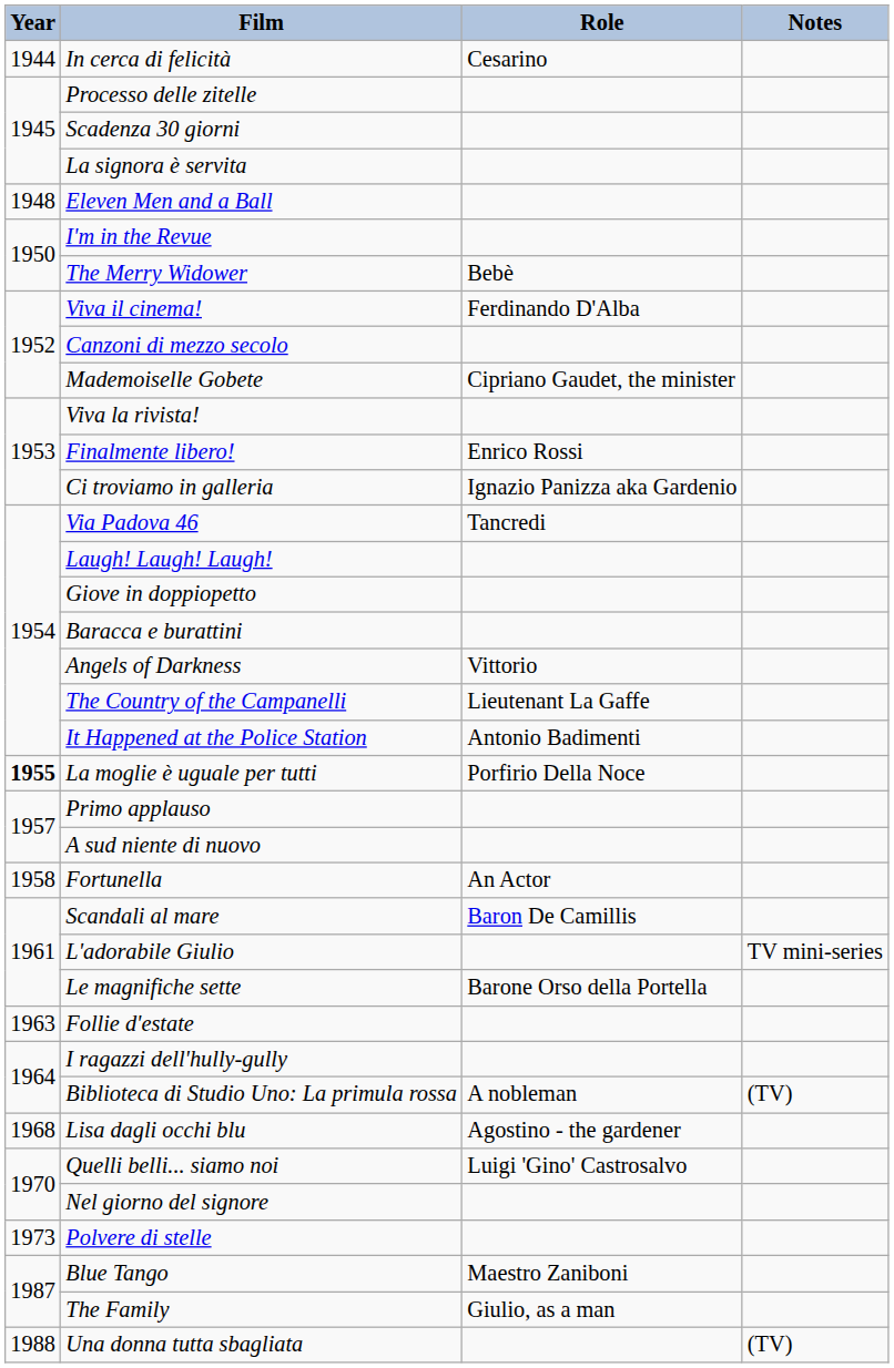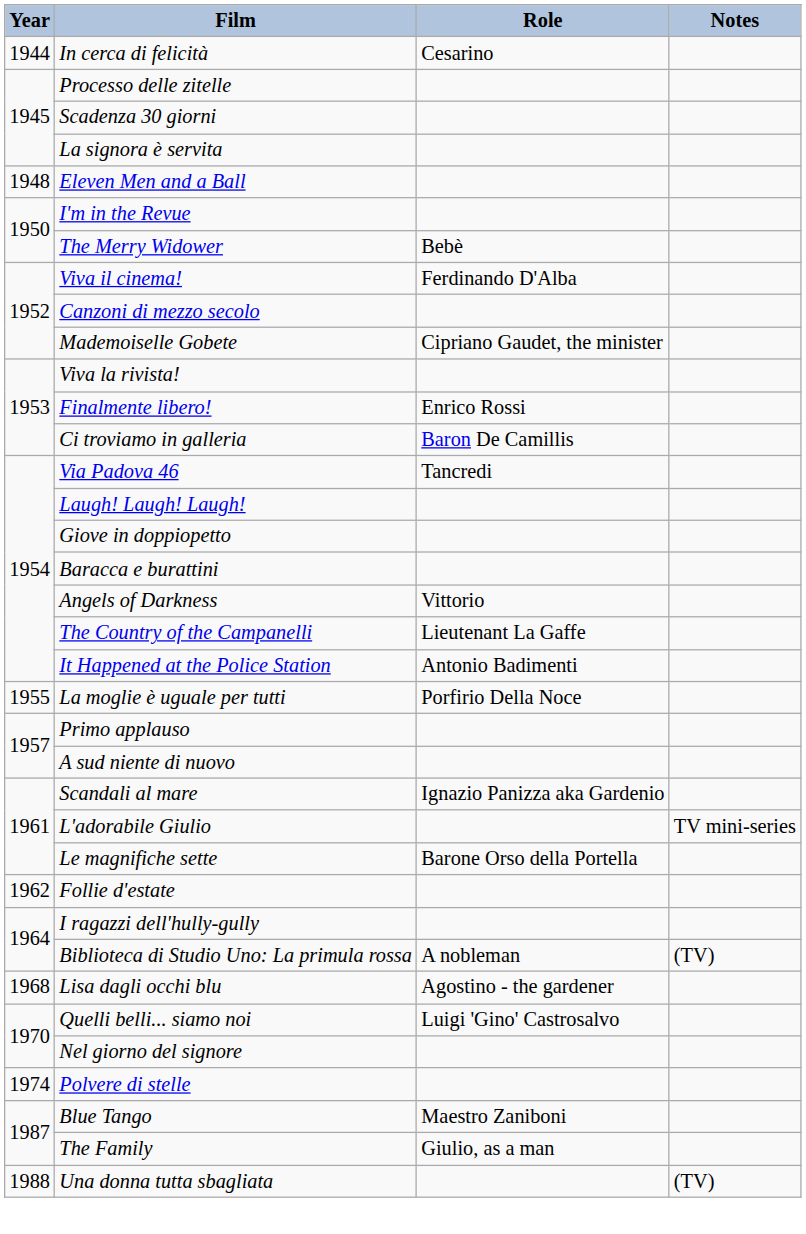Ci troviamo in galleria | Role: Ignazio Panizza aka Gardenio -> Baron De Camillis
La moglie è uguale per tutti | Year: bold -> normal
- row: 1958 | Fortunella | An Actor
Scandali al mare | Role: Baron De Camillis -> Ignazio Panizza aka Gardenio
Follie d'estate | Year: 1963 -> 1962
Polvere di stelle | Year: 1973 -> 1974
